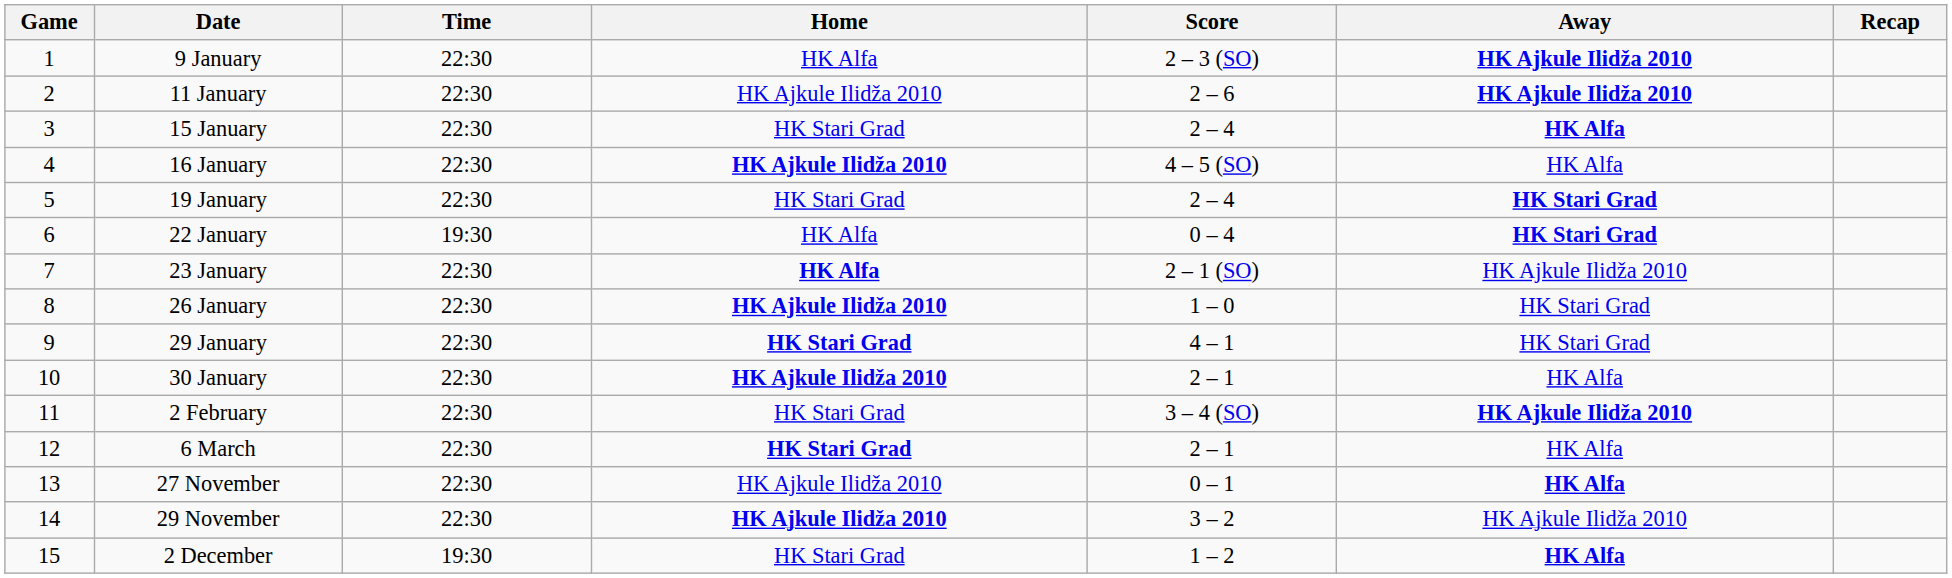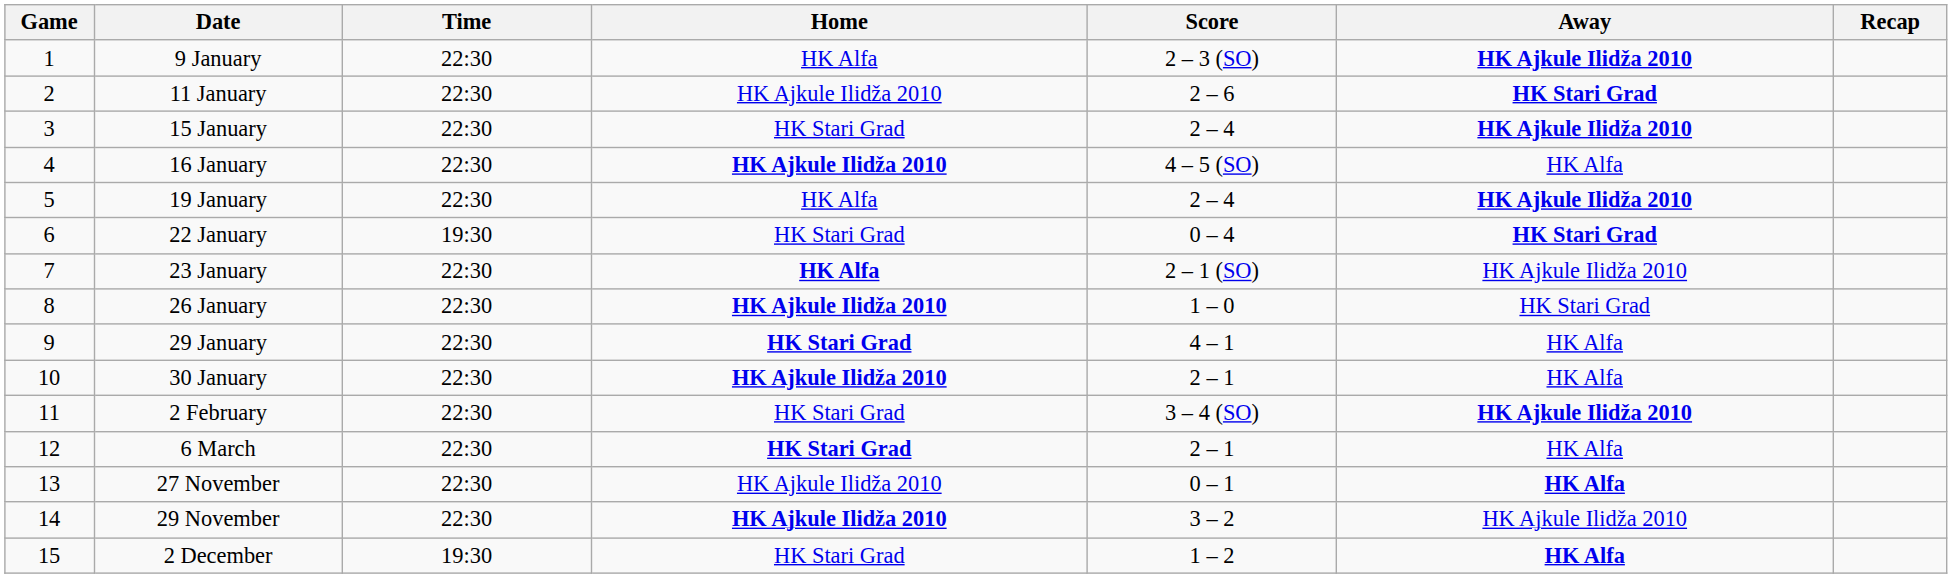11 January | Away: HK Ajkule Ilidža 2010 -> HK Stari Grad
15 January | Away: HK Alfa -> HK Ajkule Ilidža 2010
19 January | Home: HK Stari Grad -> HK Alfa
19 January | Away: HK Stari Grad -> HK Ajkule Ilidža 2010
22 January | Home: HK Alfa -> HK Stari Grad
29 January | Away: HK Stari Grad -> HK Alfa
